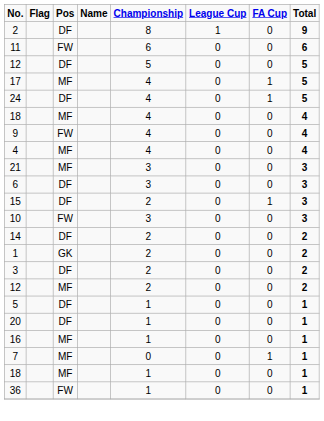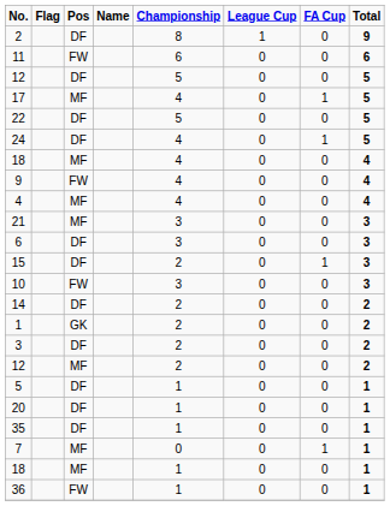+ row: 22 | DF | 5 | 0 | 0 | 5
- row: 16 | MF | 1 | 0 | 0 | 1
+ row: 35 | DF | 1 | 0 | 0 | 1
